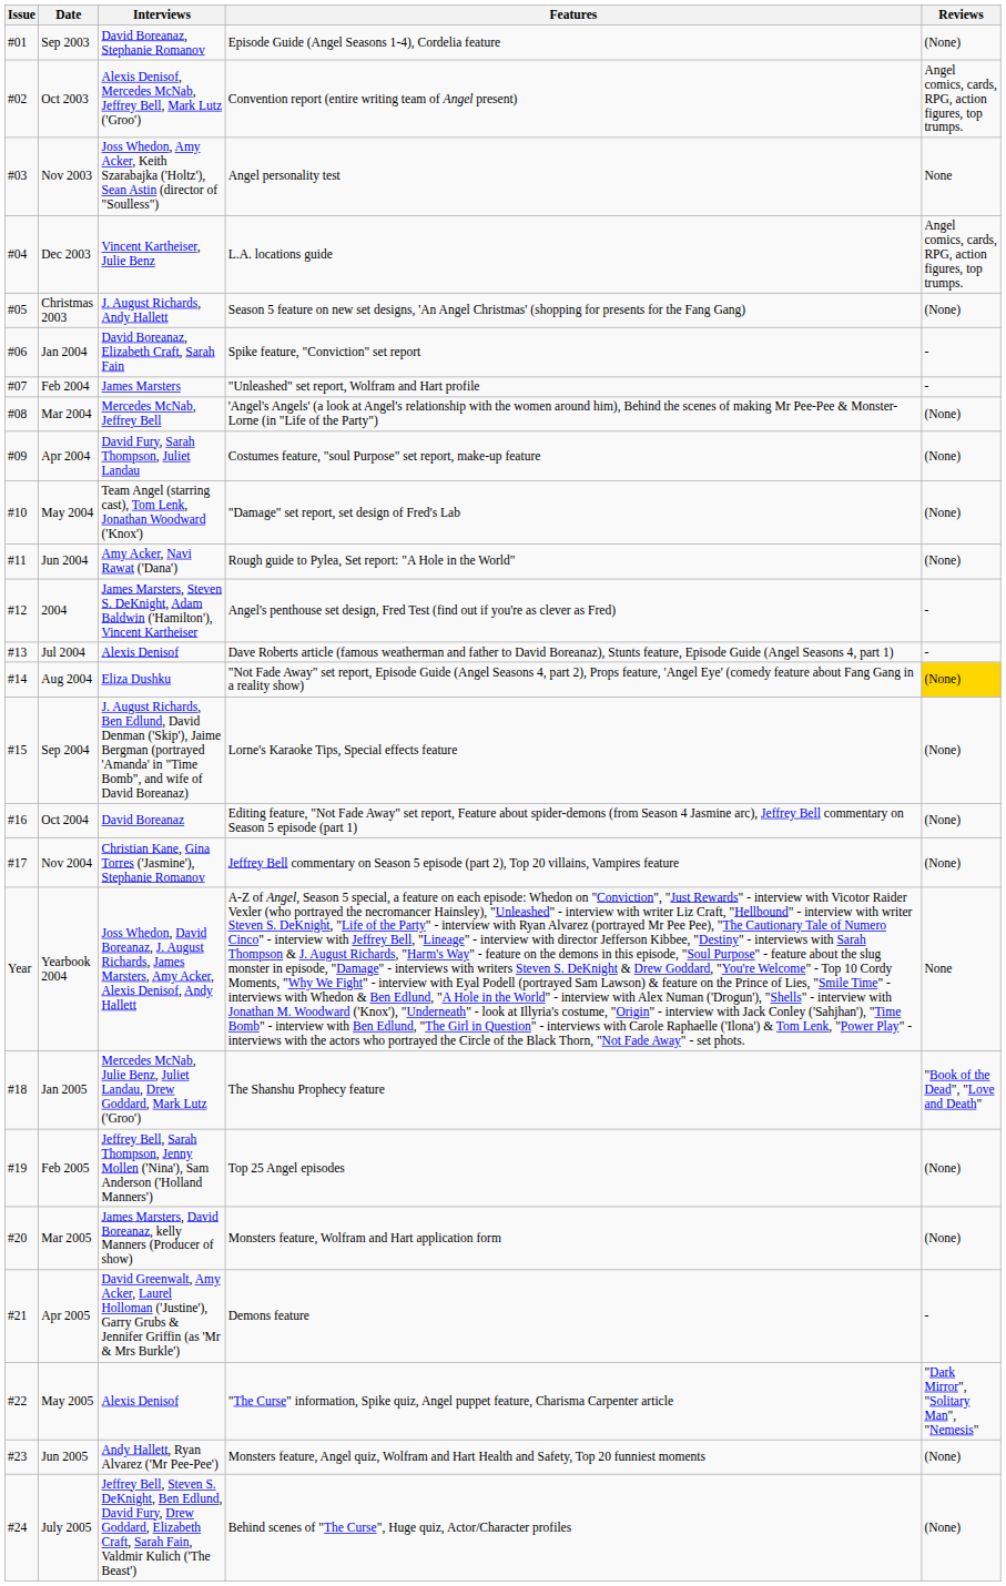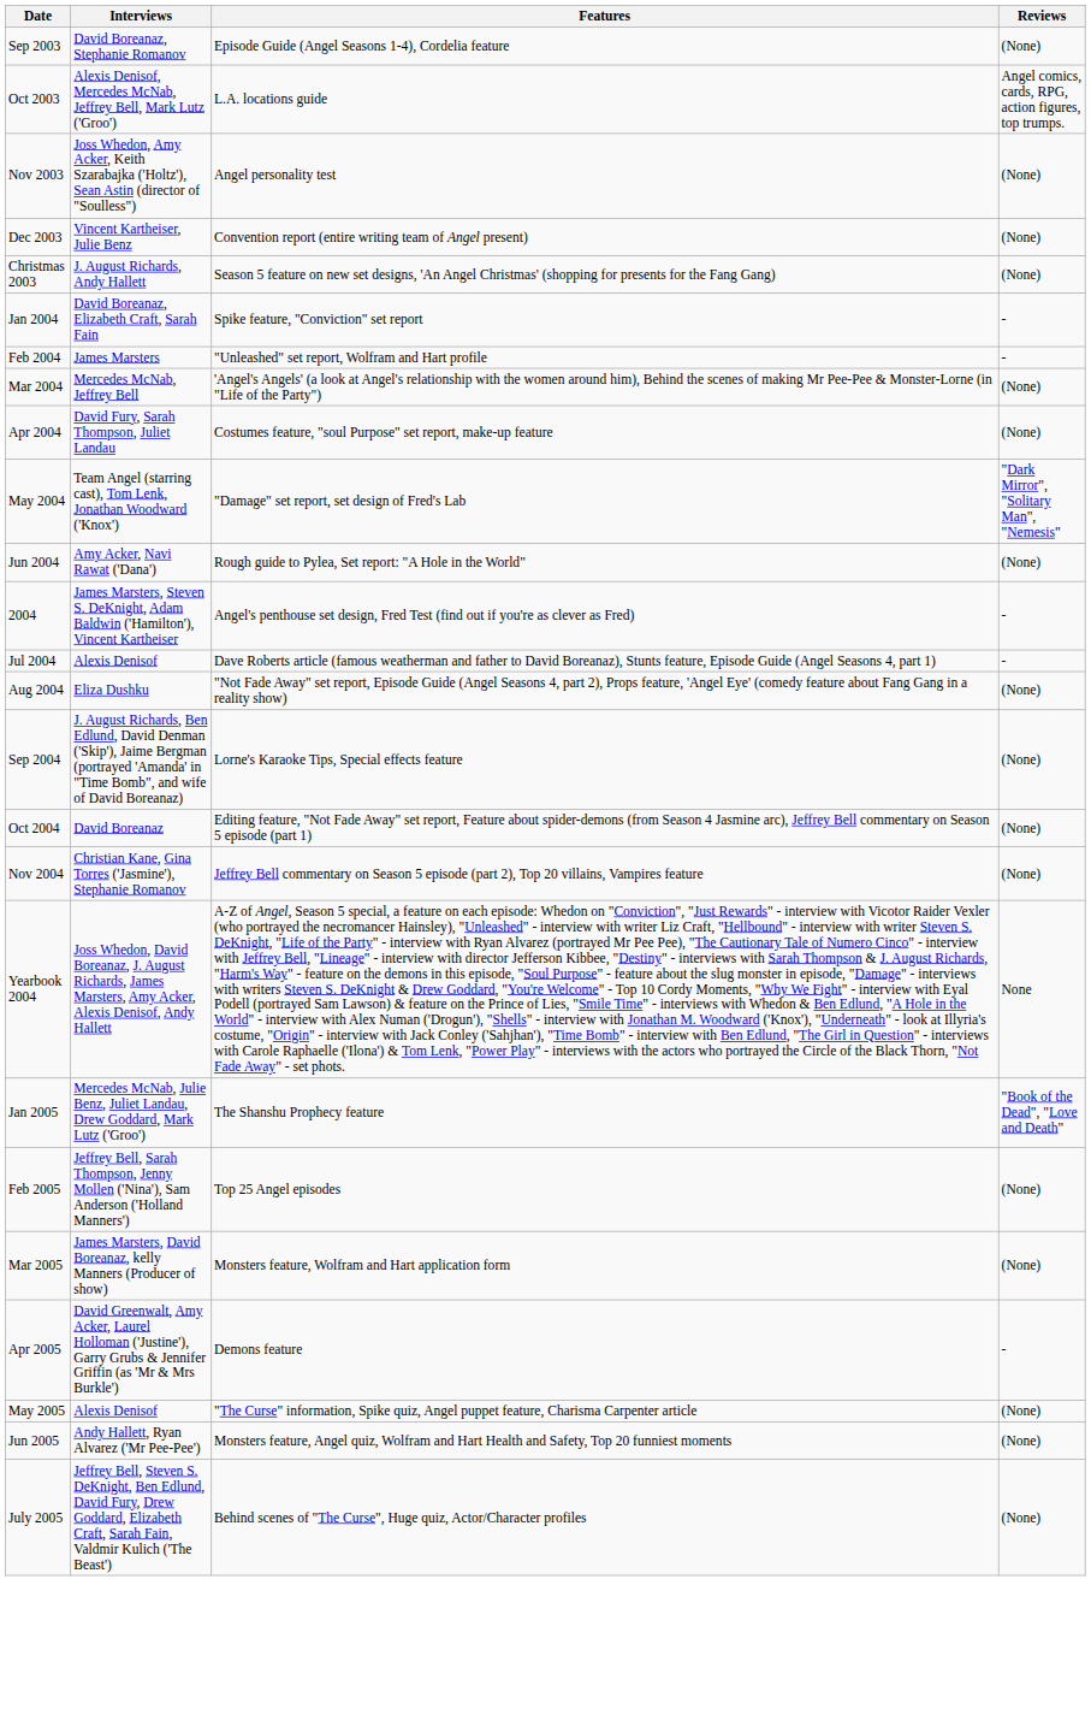- column: Issue | #01 | #02 | #03 | #04 | #05 | #06 | #07 | #08 | #09 | #10 | #11 | #12 | #13 | #14 | #15 | #16 | #17 | Year | #18 | #19 | #20 | #21 | #22 | #23 | #24
Oct 2003 | Features: Convention report (entire writing team of Angel present) -> L.A. locations guide
Nov 2003 | Reviews: None -> (None)
Dec 2003 | Features: L.A. locations guide -> Convention report (entire writing team of Angel present)
Dec 2003 | Reviews: Angel comics, cards, RPG, action figures, top trumps. -> (None)
May 2004 | Reviews: (None) -> "Dark Mirror", "Solitary Man", "Nemesis"
Aug 2004 | Reviews: gold background -> no background
May 2005 | Reviews: "Dark Mirror", "Solitary Man", "Nemesis" -> (None)
